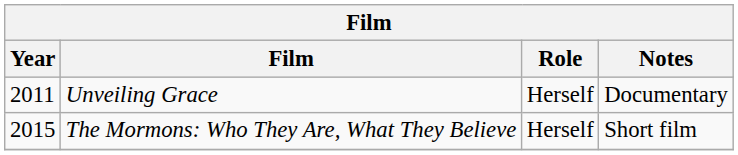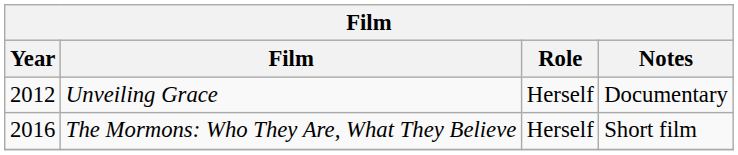Unveiling Grace | Year: 2011 -> 2012
The Mormons: Who They Are, What They Believe | Year: 2015 -> 2016
